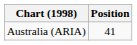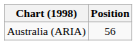Australia (ARIA) | Position: 41 -> 56
